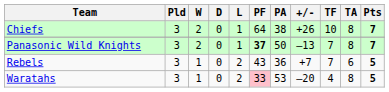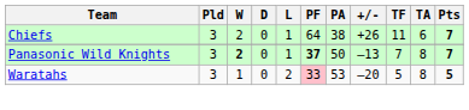Chiefs | TF: 10 -> 11
Chiefs | TA: 8 -> 6
Panasonic Wild Knights | W: normal -> bold
- row: Rebels | 3 | 1 | 0 | 2 | 43 | 36 | +7 | 7 | 6 | 5
Waratahs | TF: 4 -> 5
